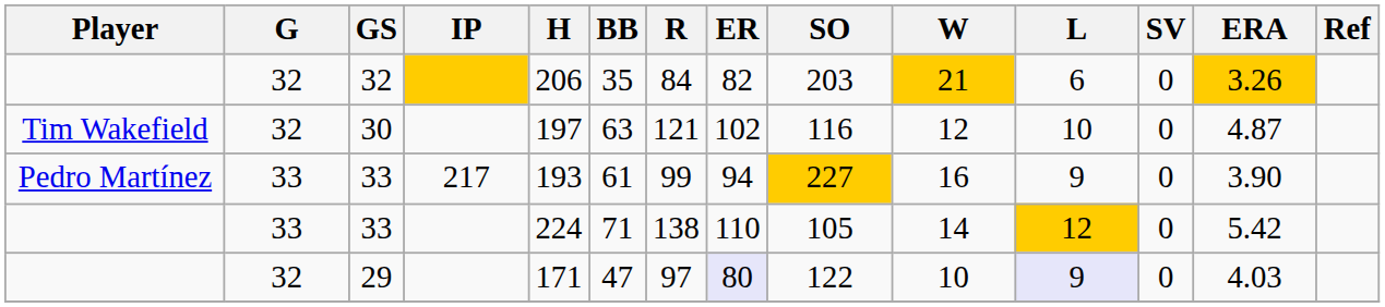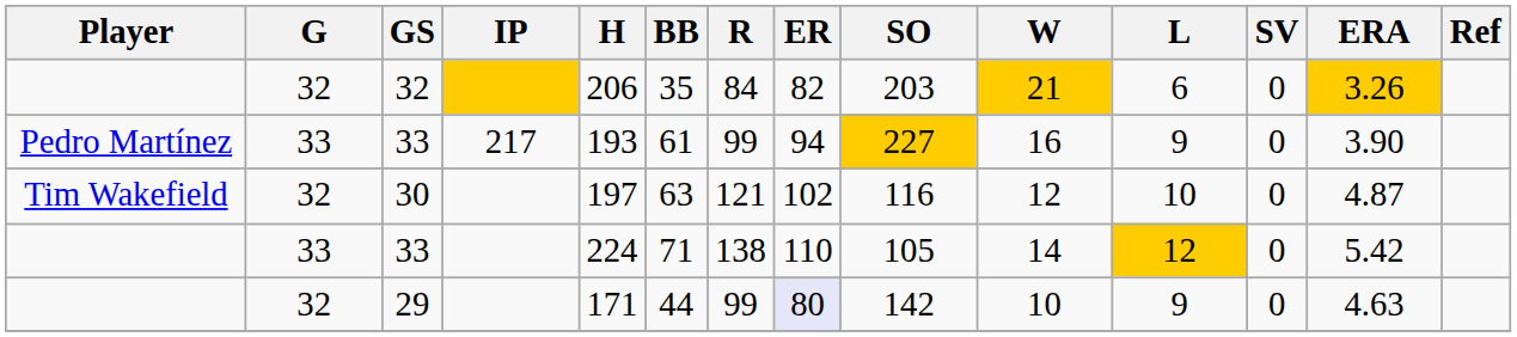rows swapped: Pedro Martínez / 33 <-> 30
29 | BB: 47 -> 44
29 | R: 97 -> 99
29 | SO: 122 -> 142
29 | L: lavender background -> no background
29 | ERA: 4.03 -> 4.63
